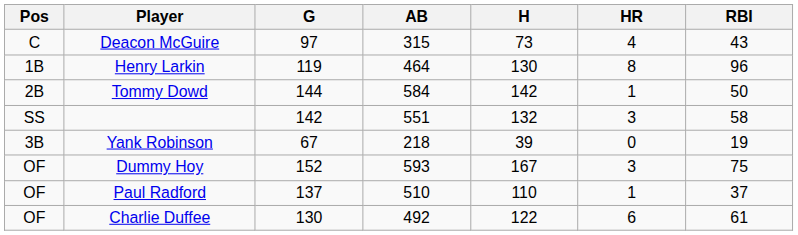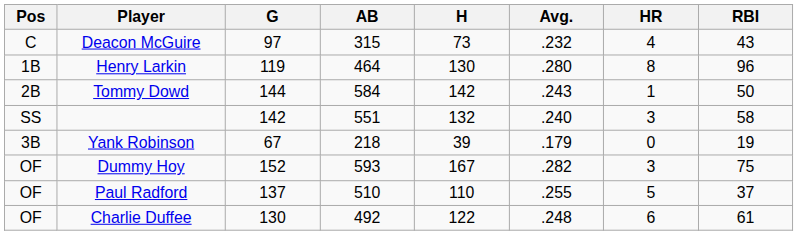+ column: Avg. | .232 | .280 | .243 | .240 | .179 | .282 | .255 | .248
Paul Radford | HR: 1 -> 5
